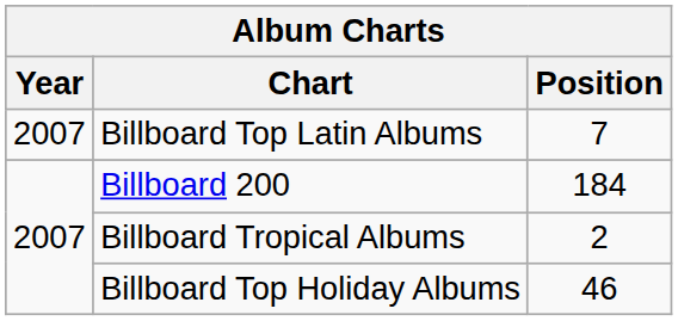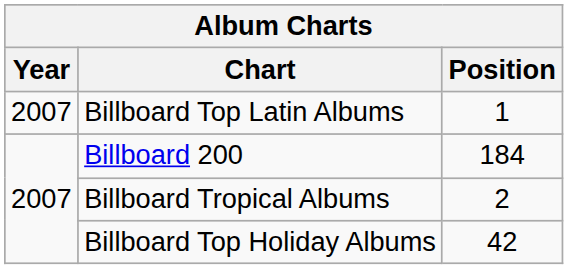Billboard Top Latin Albums | Position: 7 -> 1
Billboard Top Holiday Albums | Position: 46 -> 42
